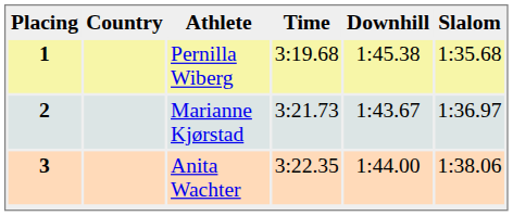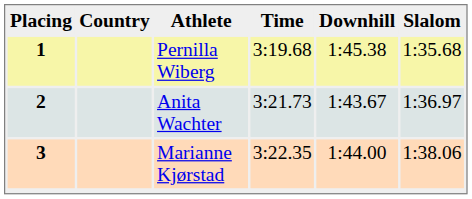2 | Athlete: Marianne Kjørstad -> Anita Wachter
3 | Athlete: Anita Wachter -> Marianne Kjørstad
